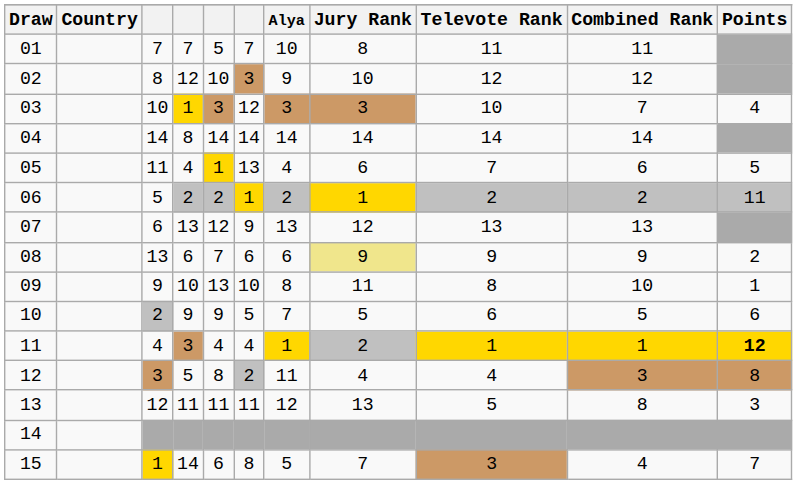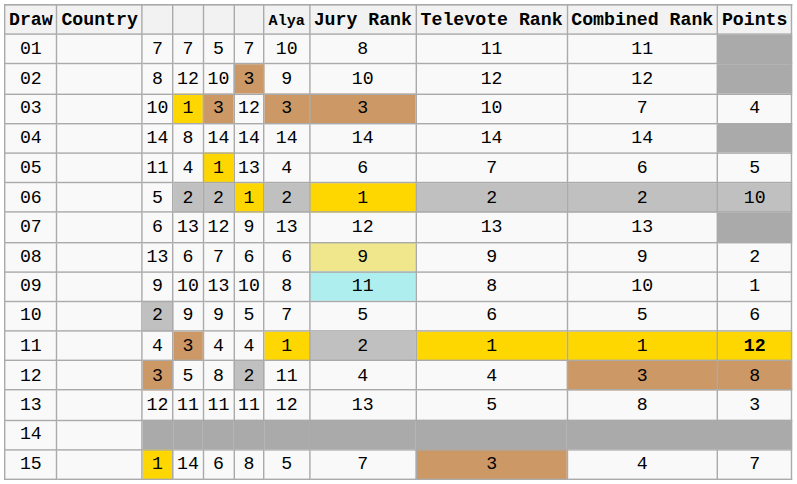06 | Points: 11 -> 10
09 | Jury Rank: no background -> paleturquoise background
